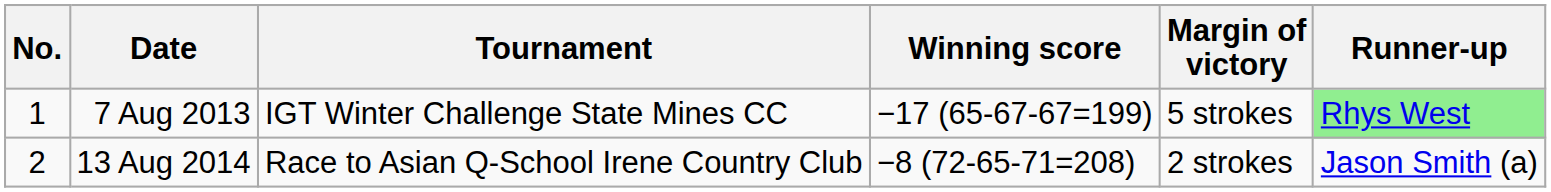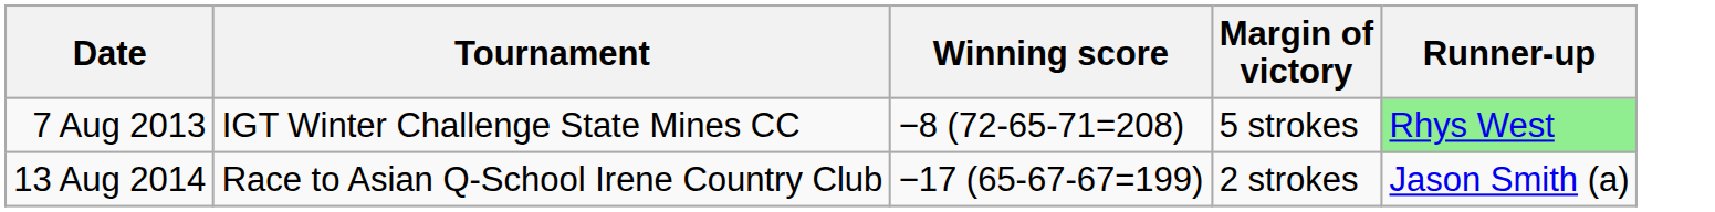- column: No. | 1 | 2
7 Aug 2013 | Winning score: −17 (65-67-67=199) -> −8 (72-65-71=208)
13 Aug 2014 | Winning score: −8 (72-65-71=208) -> −17 (65-67-67=199)
